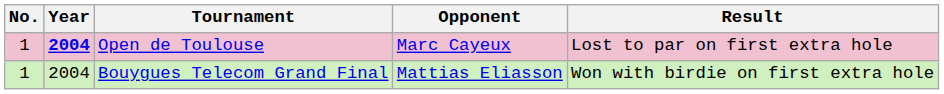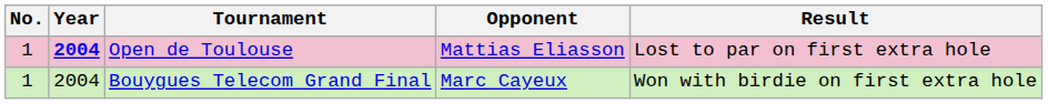Open de Toulouse | Opponent: Marc Cayeux -> Mattias Eliasson
Bouygues Telecom Grand Final | Opponent: Mattias Eliasson -> Marc Cayeux
